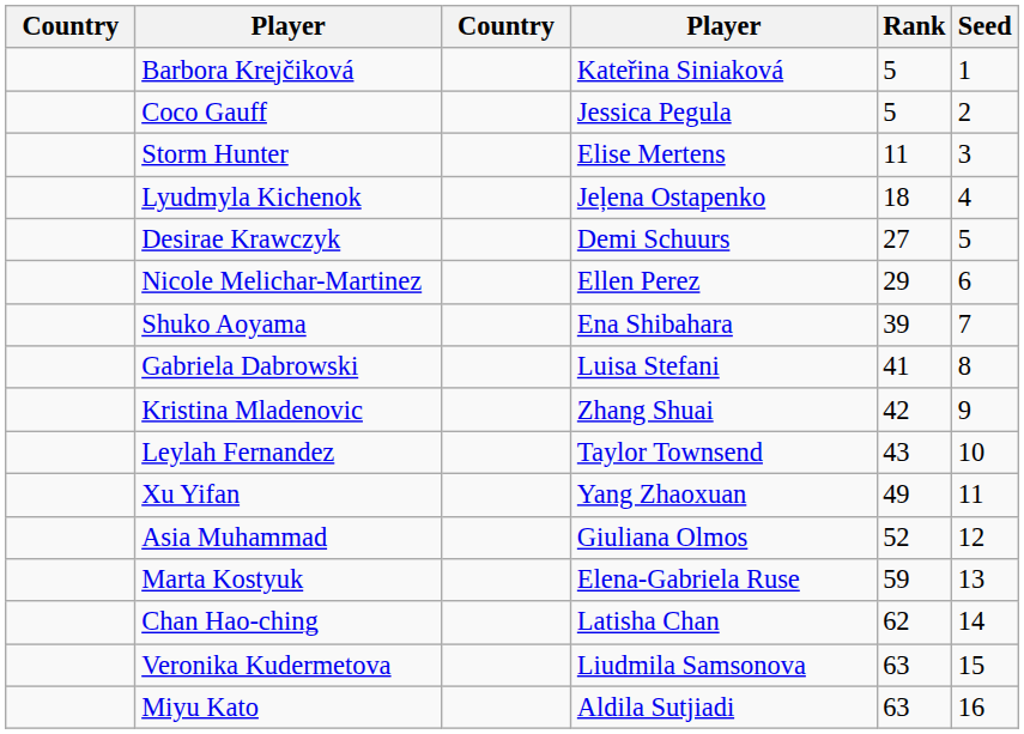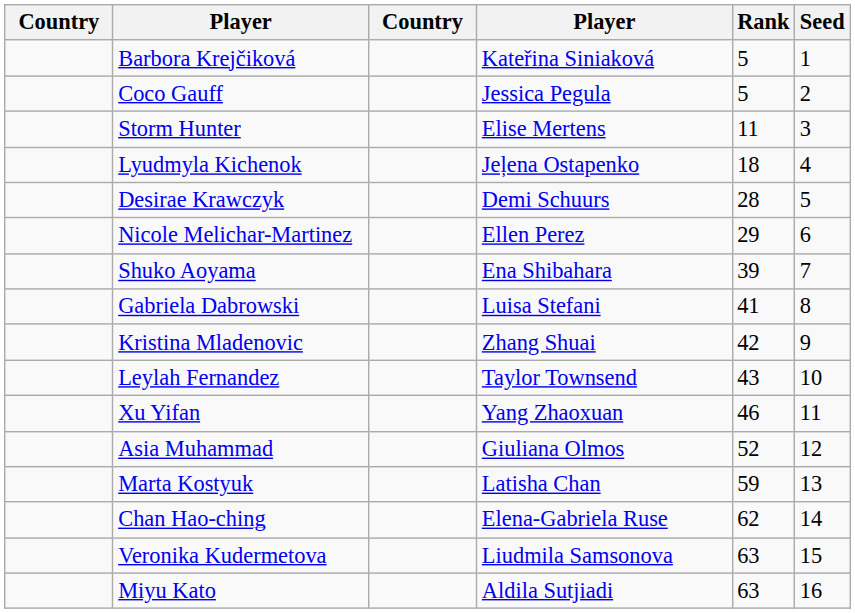Desirae Krawczyk | Rank: 27 -> 28
Xu Yifan | Rank: 49 -> 46
Marta Kostyuk | column 4: Elena-Gabriela Ruse -> Latisha Chan
Chan Hao-ching | column 4: Latisha Chan -> Elena-Gabriela Ruse
